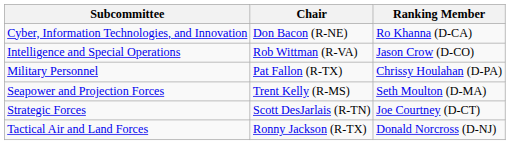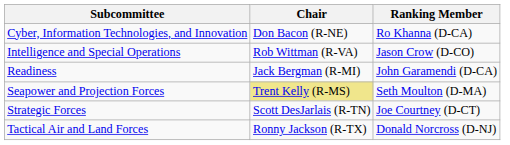- row: Military Personnel | Pat Fallon (R-TX) | Chrissy Houlahan (D-PA)
+ row: Readiness | Jack Bergman (R-MI) | John Garamendi (D-CA)
Seapower and Projection Forces | Chair: no background -> khaki background
